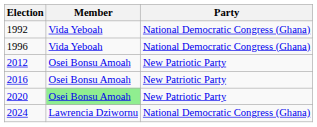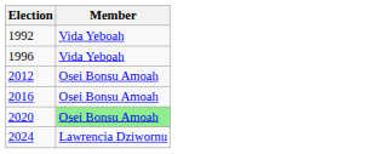- column: Party | National Democratic Congress (Ghana) | National Democratic Congress (Ghana) | New Patriotic Party | New Patriotic Party | New Patriotic Party | National Democratic Congress (Ghana)
